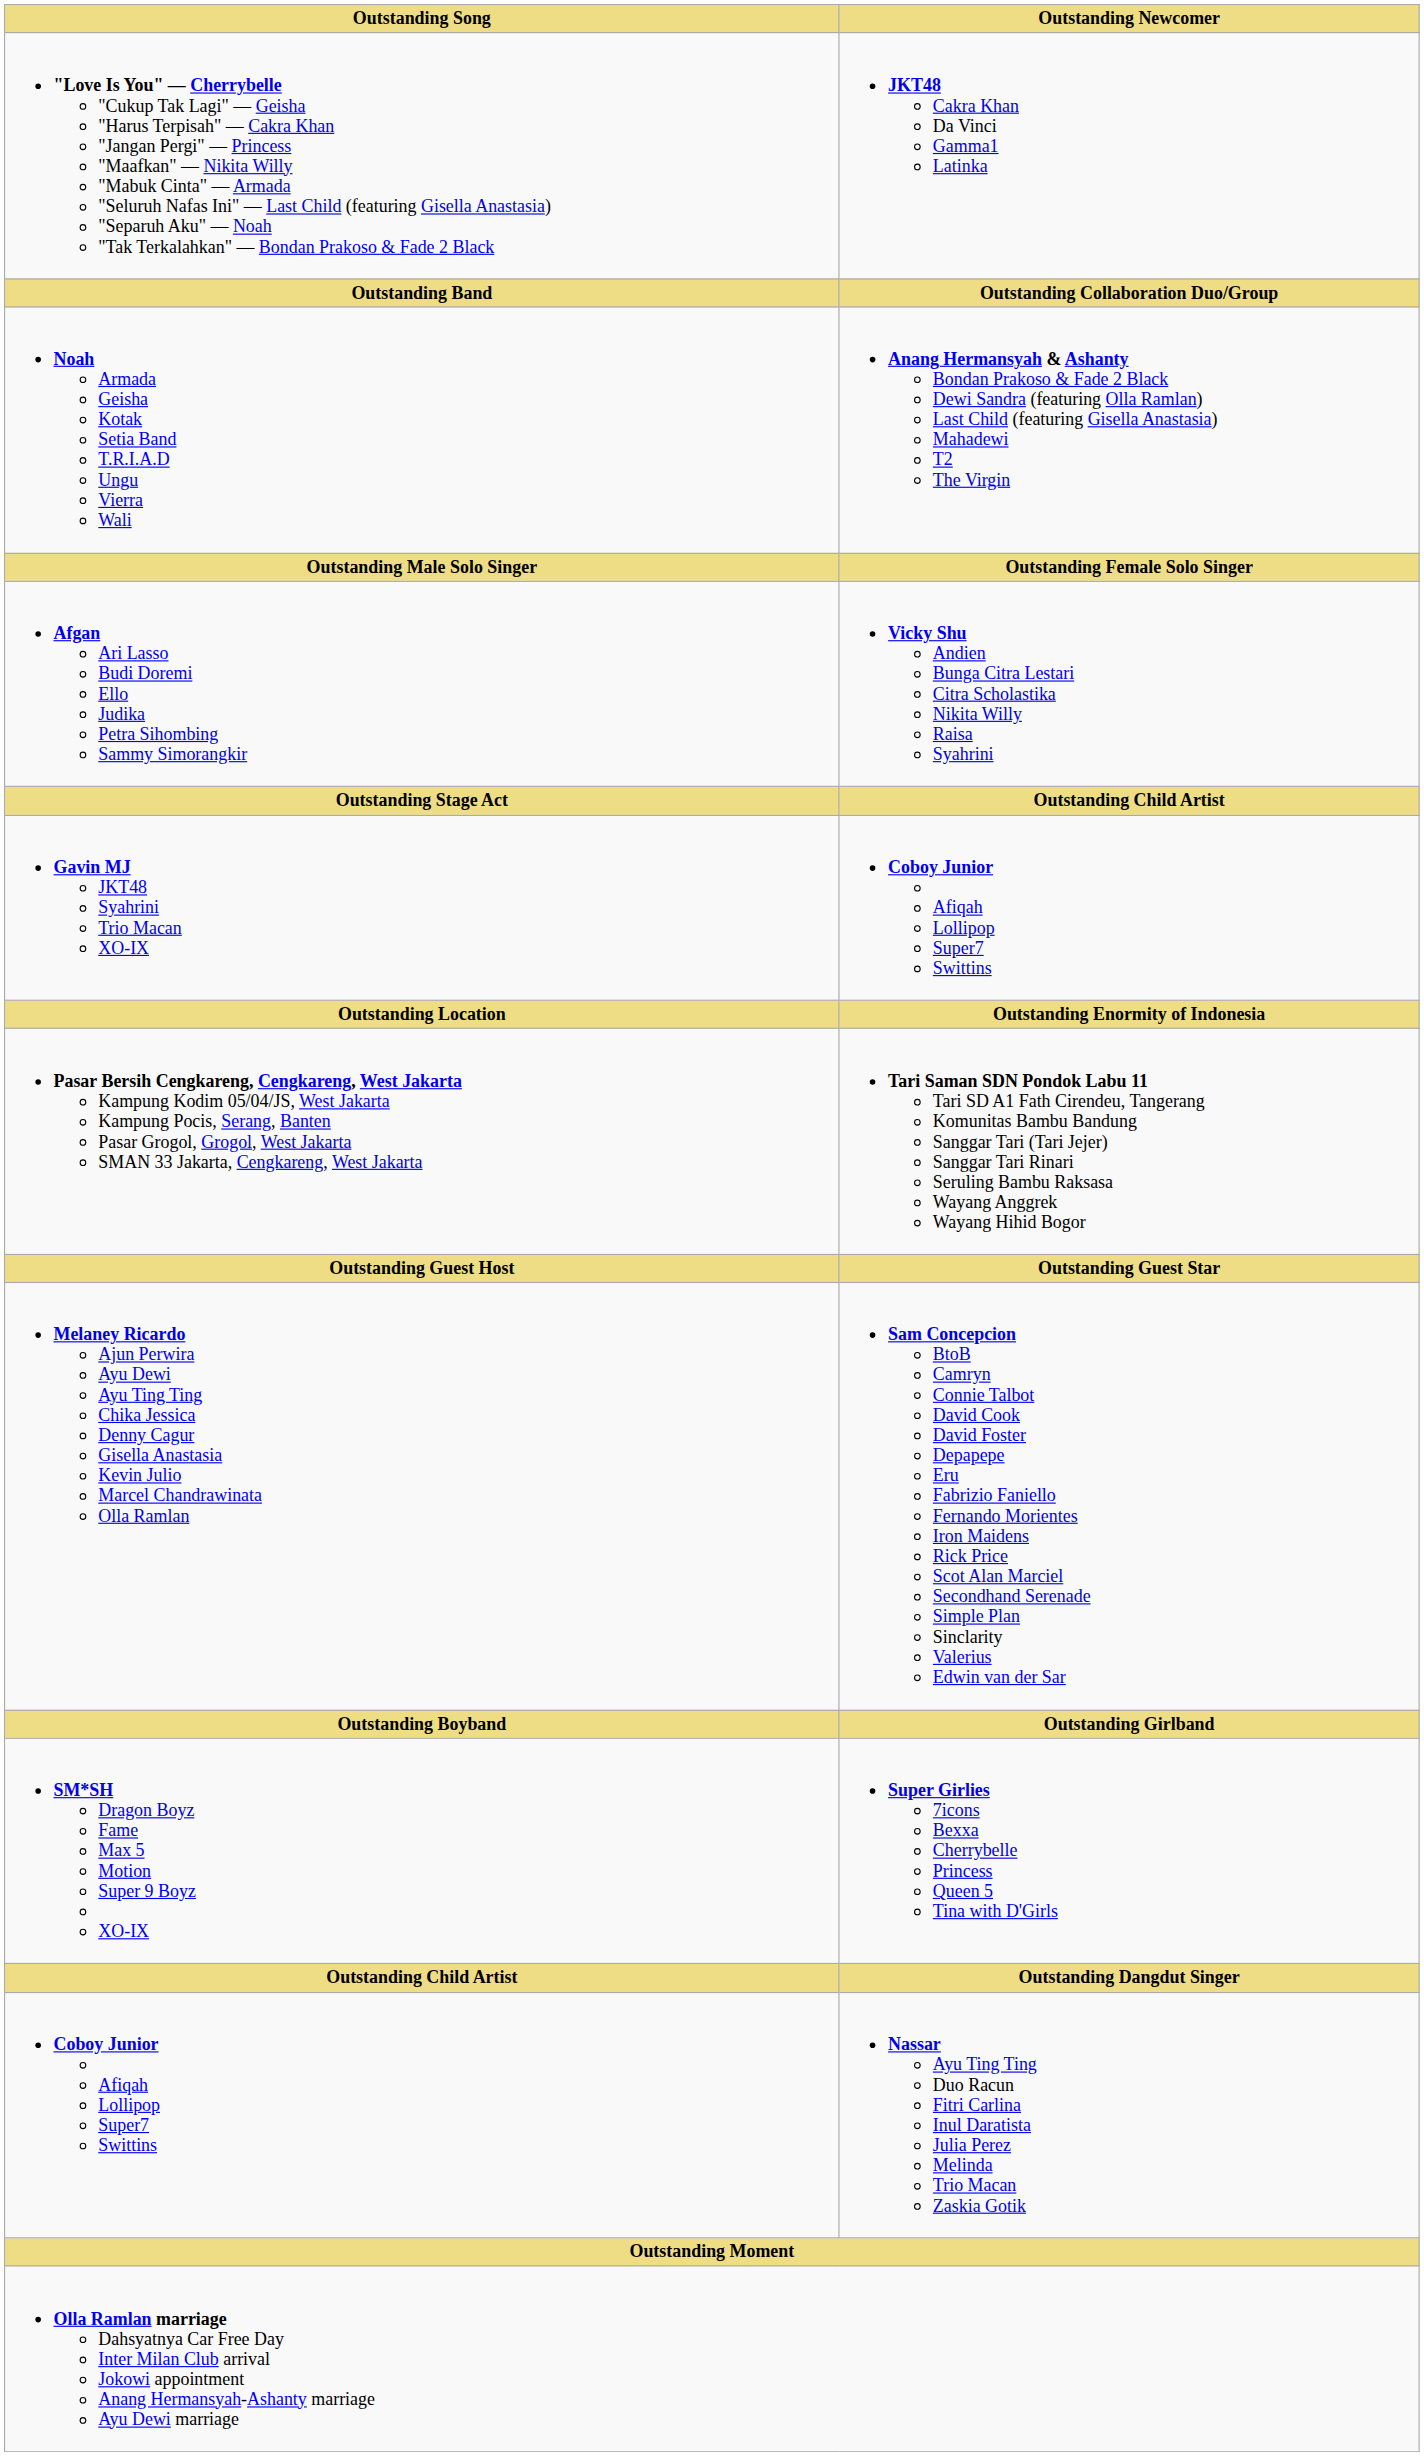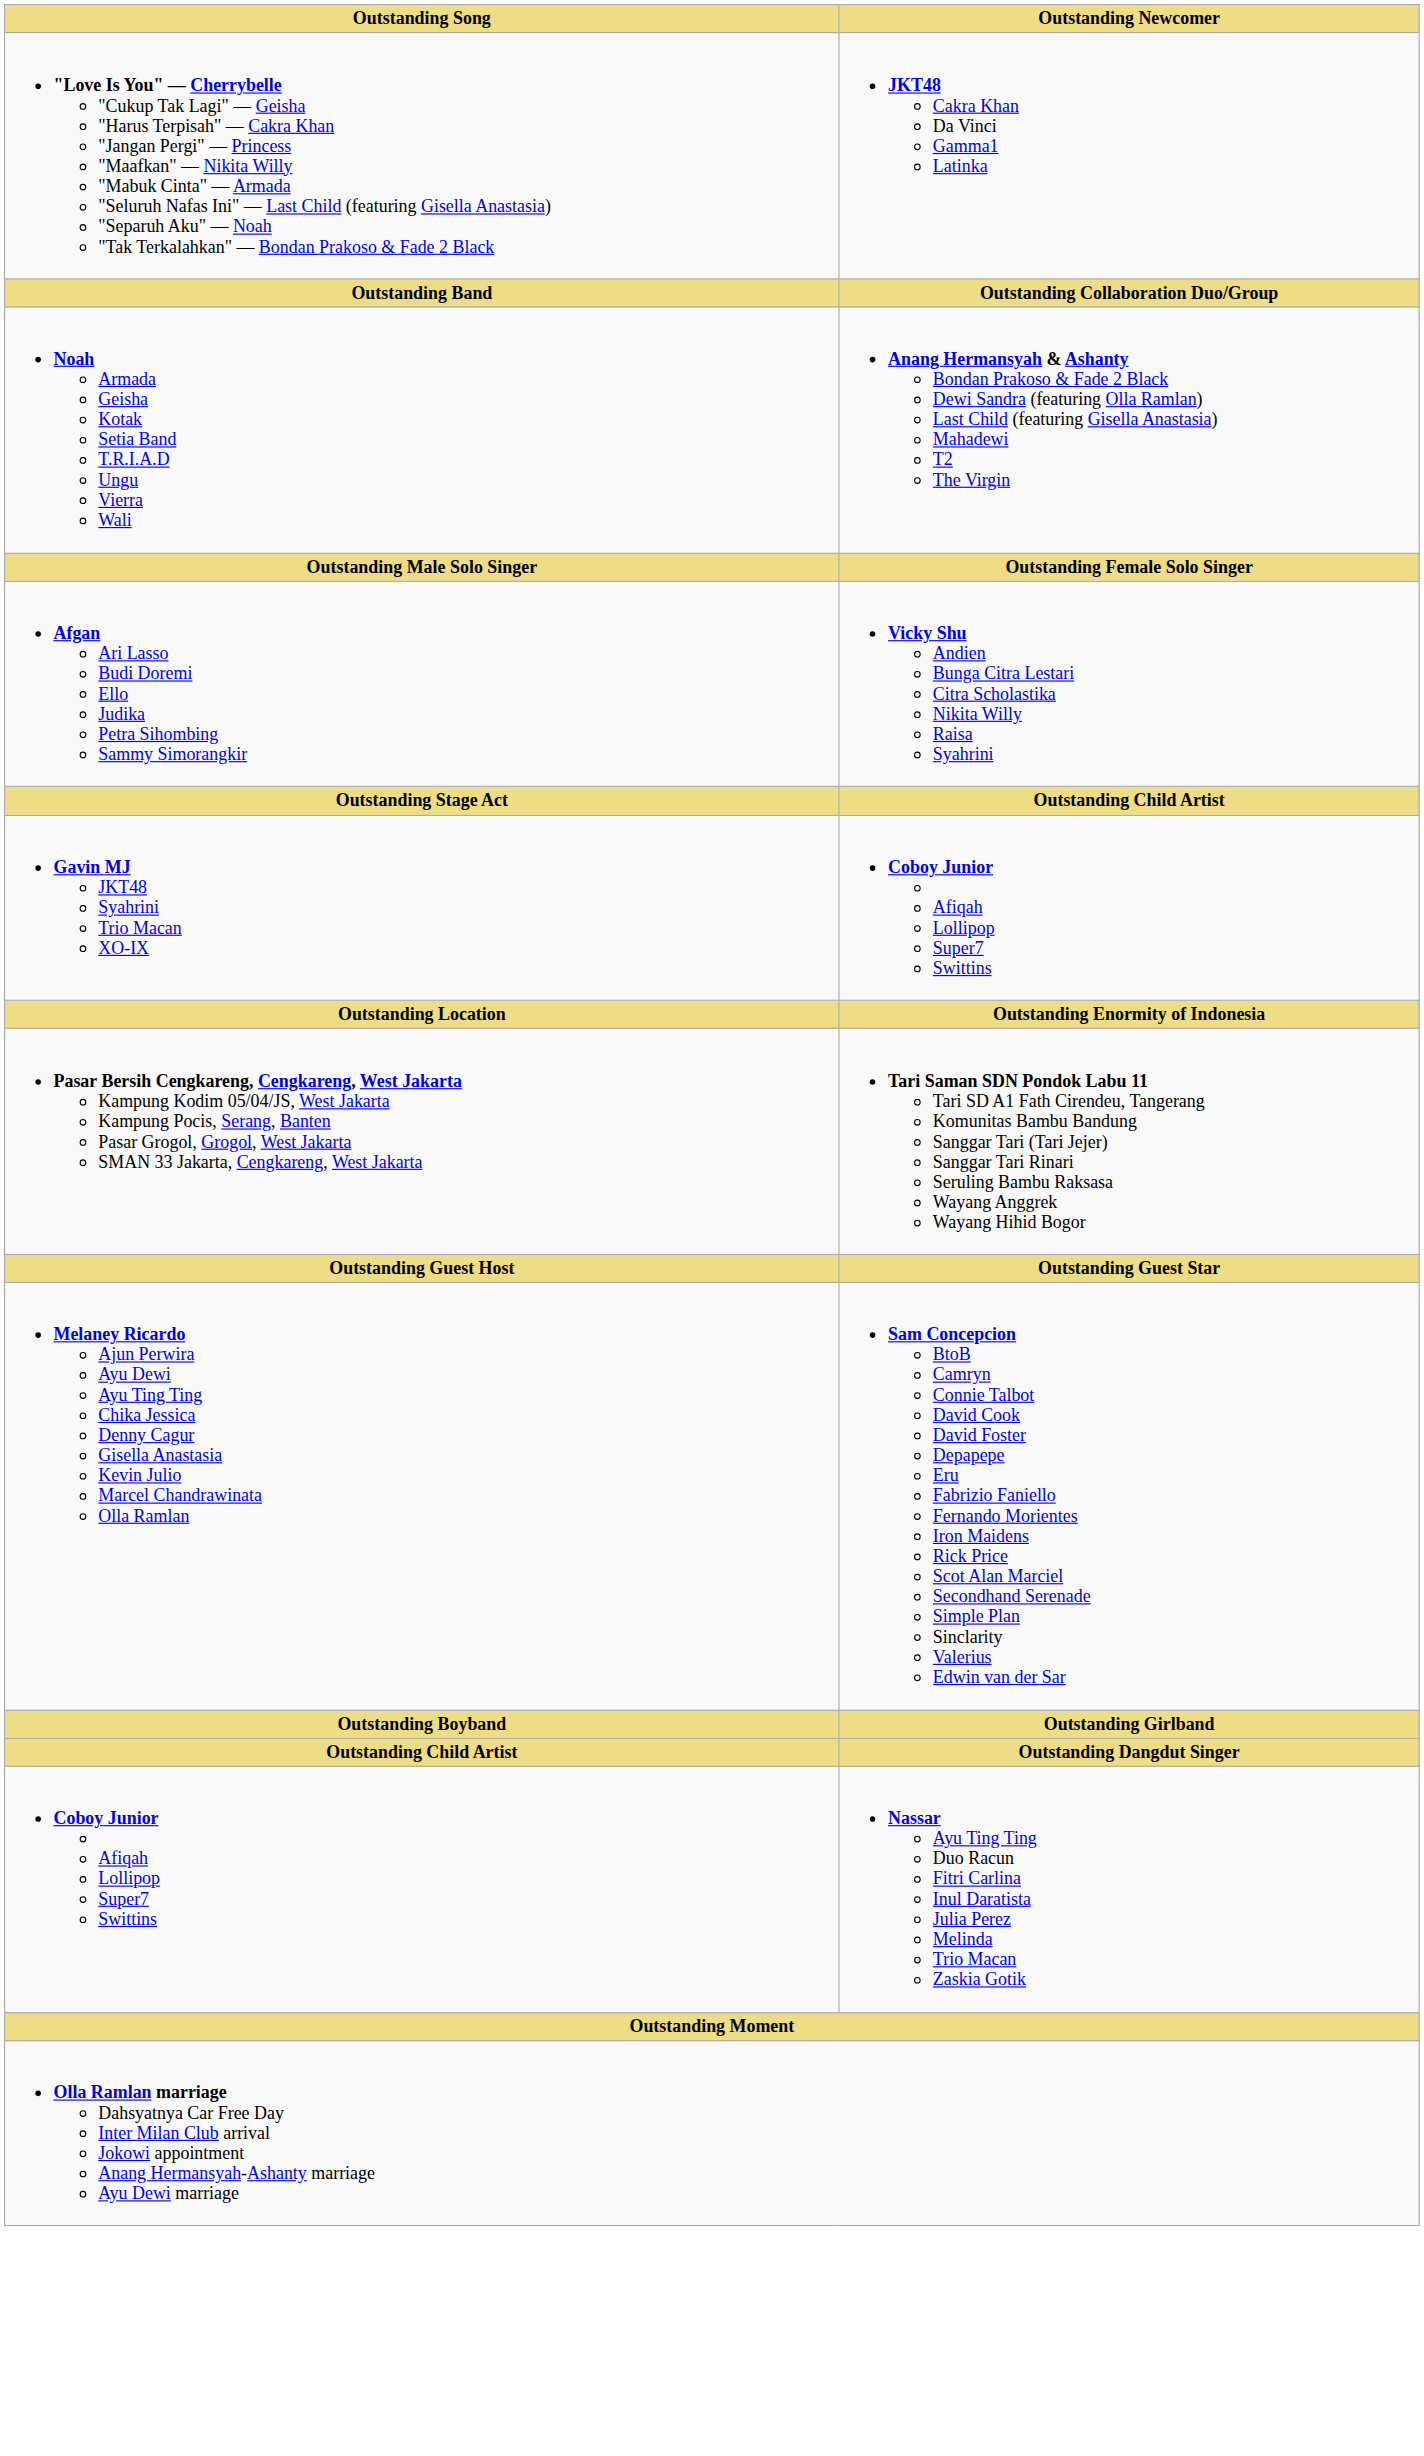- row: SM*SH Dragon Boyz Fame Max 5 Motion Super 9 Boyz XO-IX | Super Girlies 7icons Bexxa Cherrybelle Princess Queen 5 Tina with D'Girls
